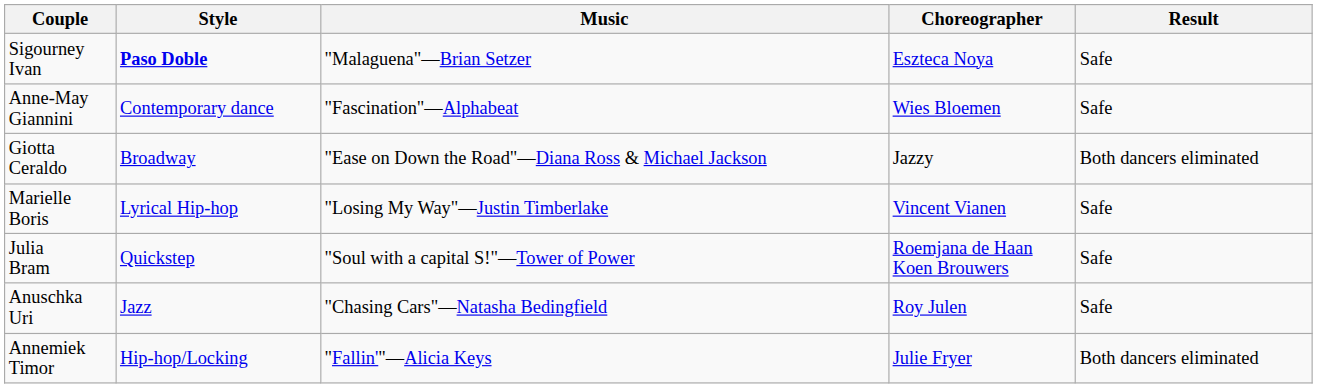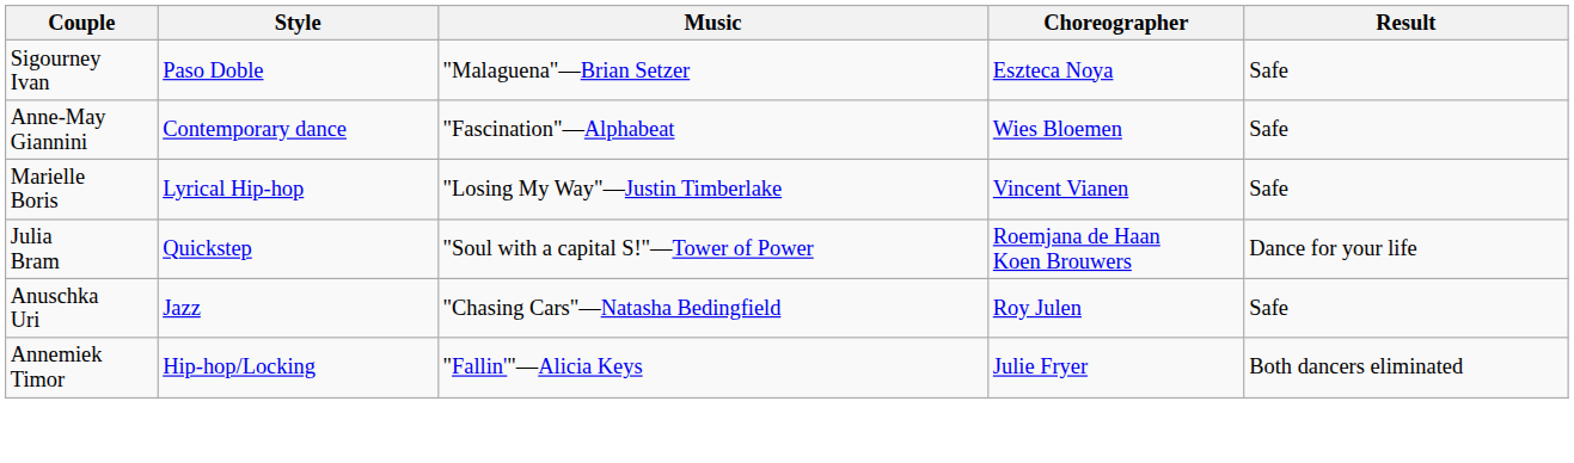Sigourney Ivan | Style: bold -> normal
- row: Giotta Ceraldo | Broadway | "Ease on Down the Road"—Diana Ross & Michael Jackson | Jazzy | Both dancers eliminated
Julia Bram | Result: Safe -> Dance for your life
